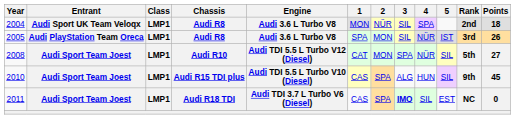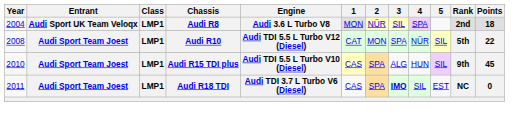- row: 2005 | Audi PlayStation Team Oreca | LMP1 | Audi R8 | Audi 3.6 L Turbo V8 | SPA | MON | SIL | NÜR | IST | 3rd | 26
2008 | Points: 27 -> 22
